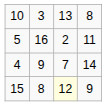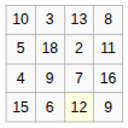5 | column 2: 16 -> 18
4 | column 4: 14 -> 16
15 | column 2: 8 -> 6
